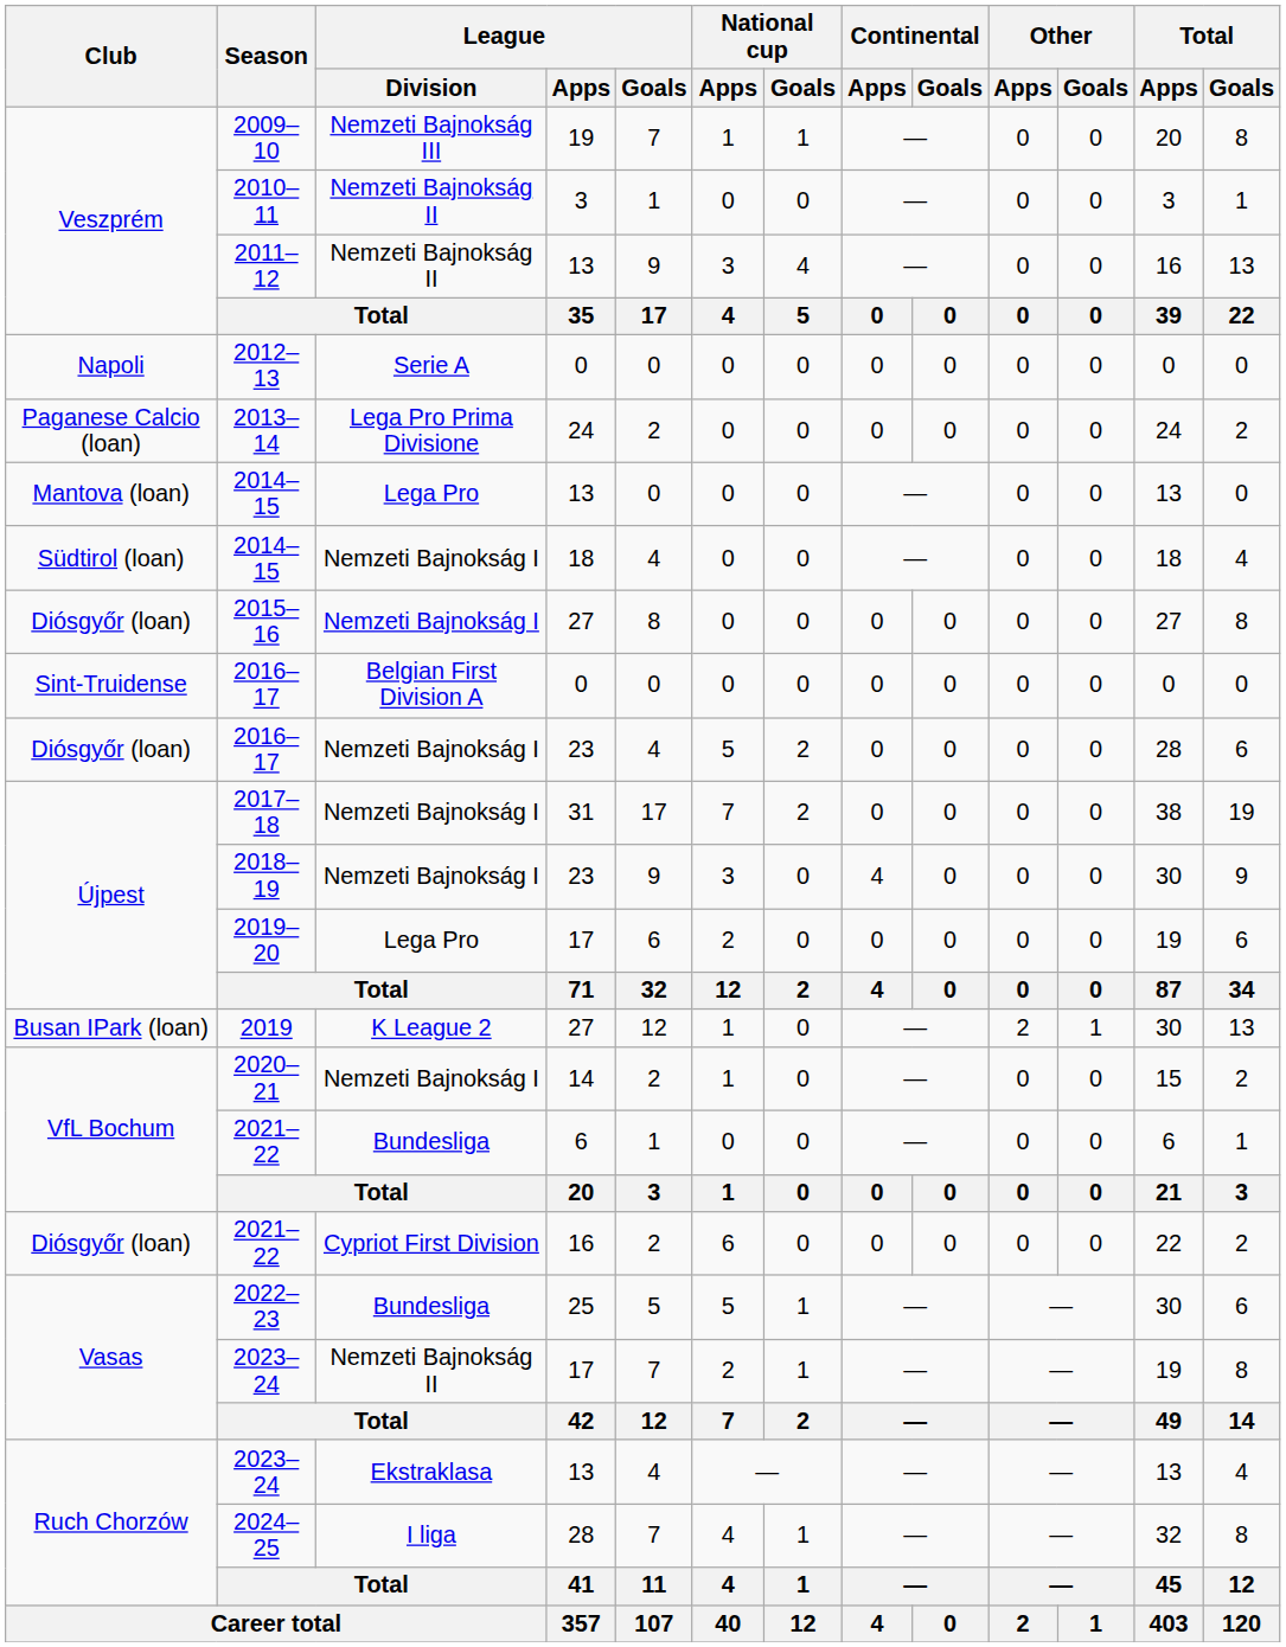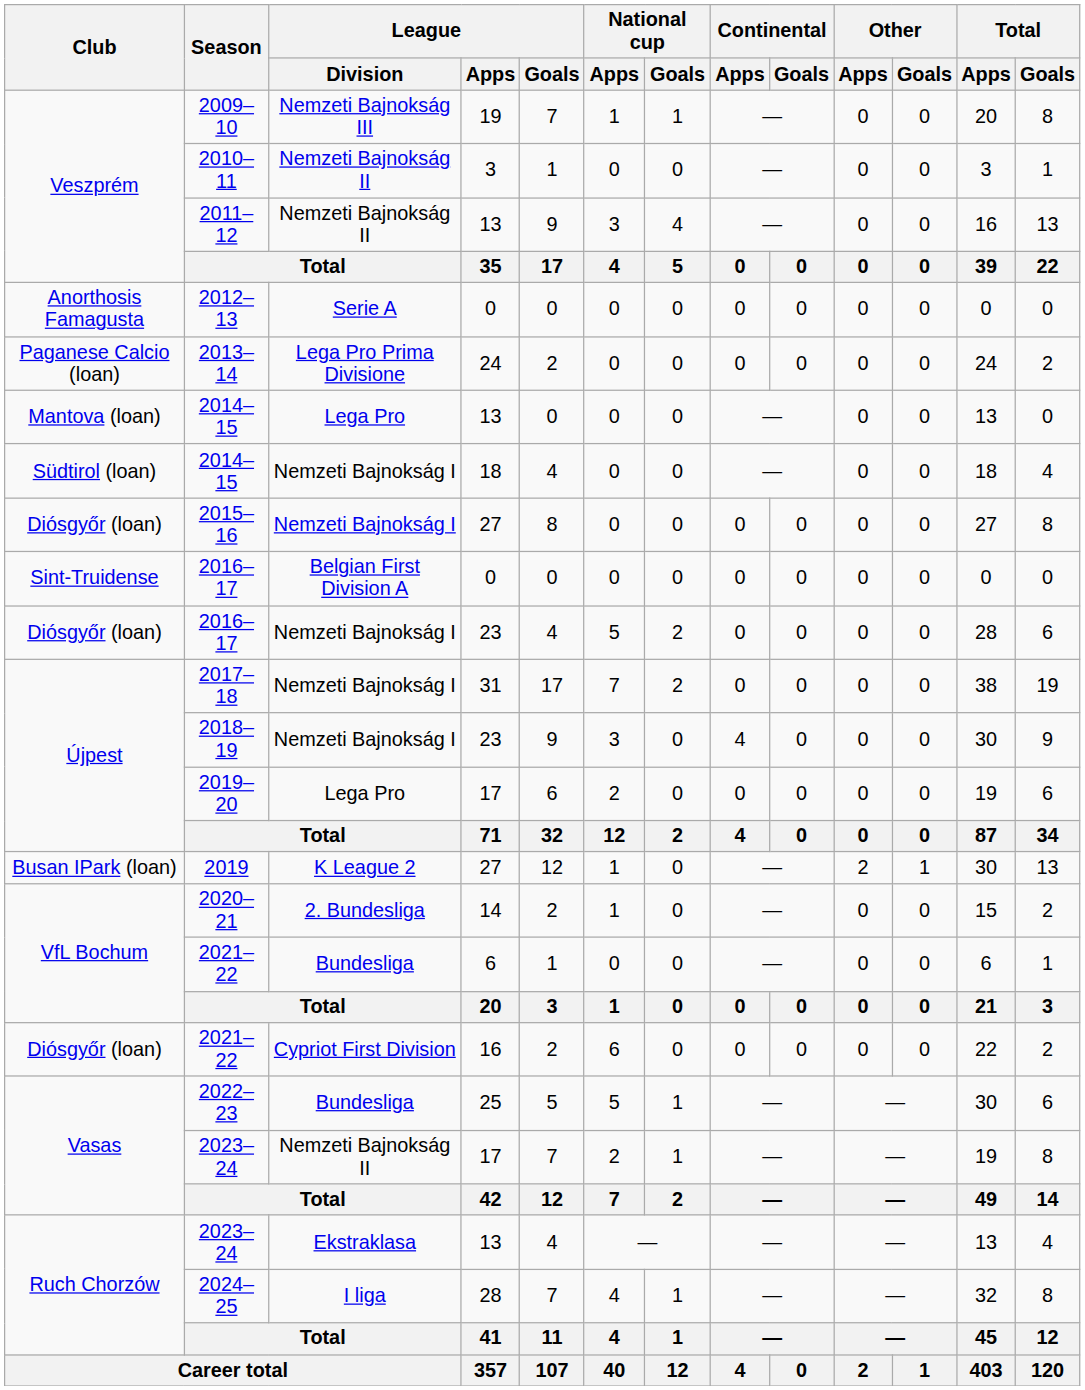2012–13 | Club: Napoli -> Anorthosis Famagusta
2020–21 | League / Division: Nemzeti Bajnokság I -> 2. Bundesliga
